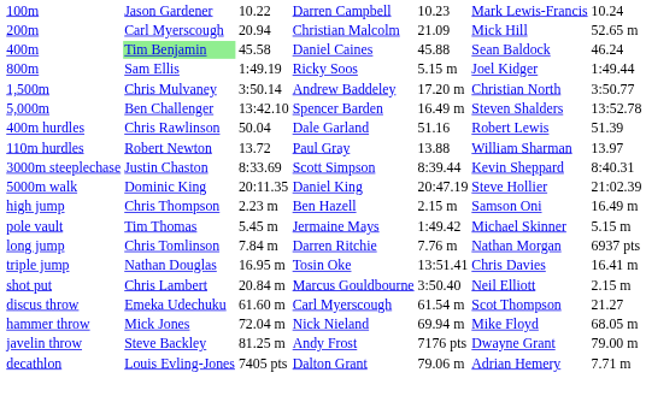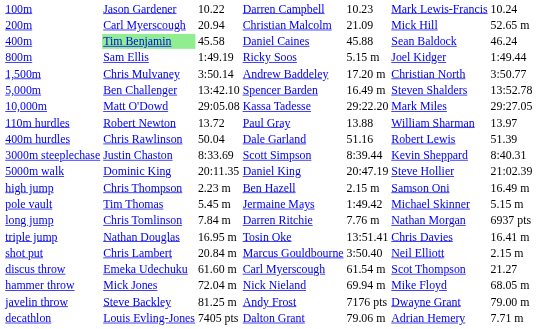+ row: 10,000m | Matt O'Dowd | 29:05.08 | Kassa Tadesse | 29:22.20 | Mark Miles | 29:27.05
rows swapped: 110m hurdles <-> 400m hurdles
